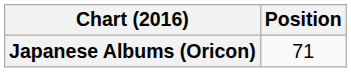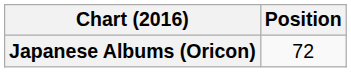Japanese Albums (Oricon) | Position: 71 -> 72
